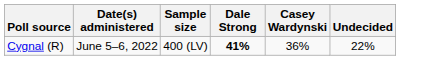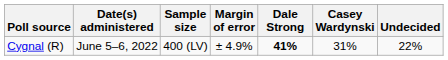+ column: Margin of error | ± 4.9%
Cygnal (R) | Casey Wardynski: 36% -> 31%
